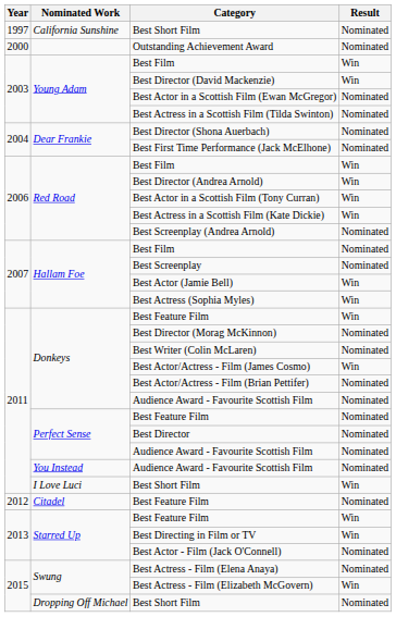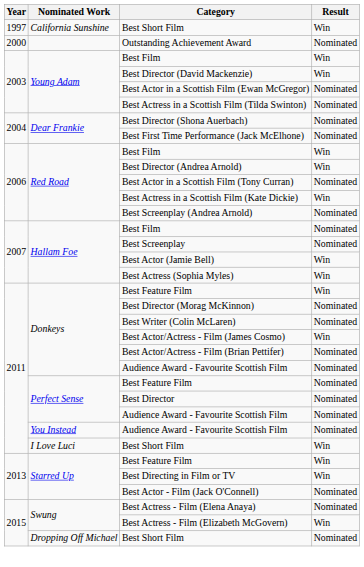California Sunshine / Best Short Film | Result: Nominated -> Win
Best Actor in a Scottish Film (Tony Curran) | Result: Win -> Nominated
- row: 2012 | Citadel | Best Feature Film | Nominated
